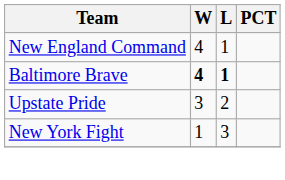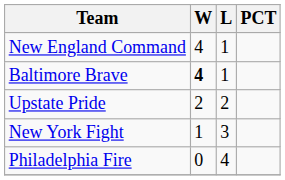Baltimore Brave | L: bold -> normal
Upstate Pride | W: 3 -> 2
+ row: Philadelphia Fire | 0 | 4
